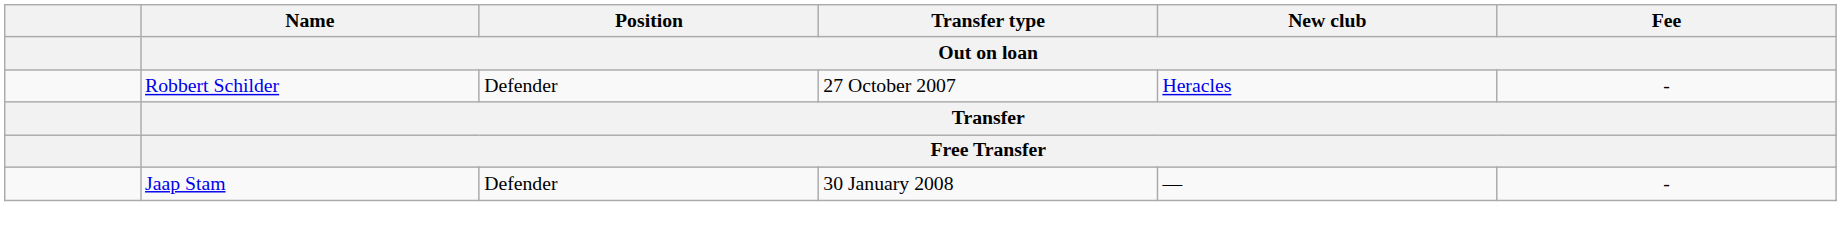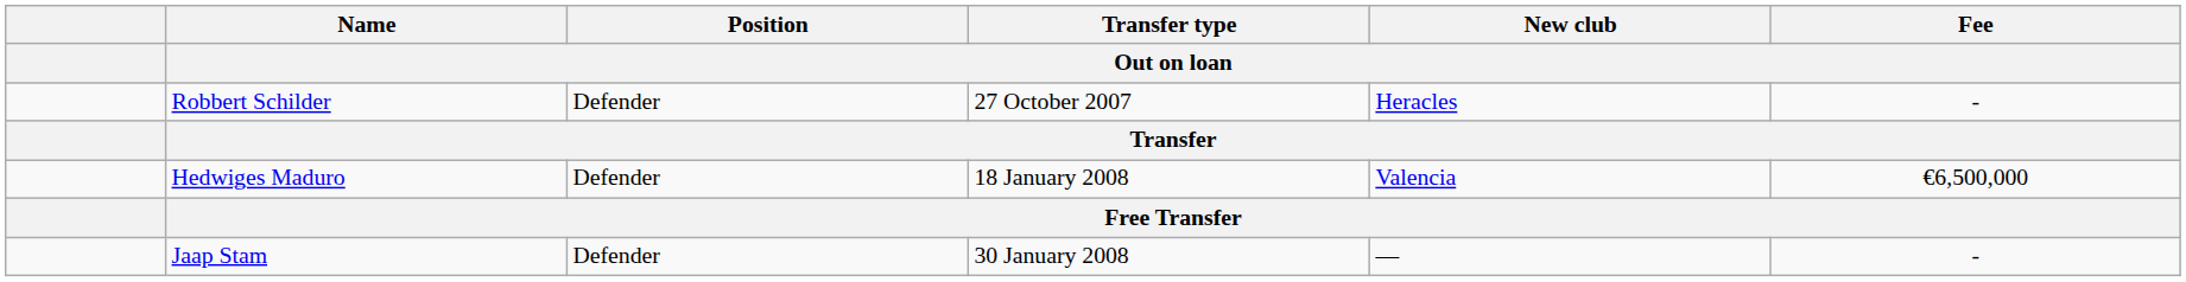+ row: Hedwiges Maduro | Defender | 18 January 2008 | Valencia | €6,500,000
